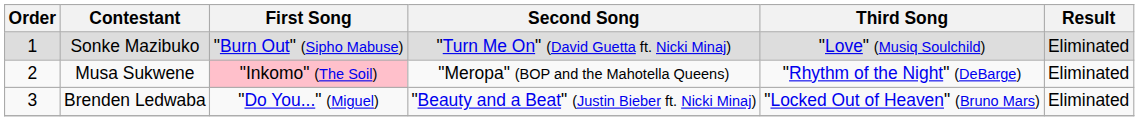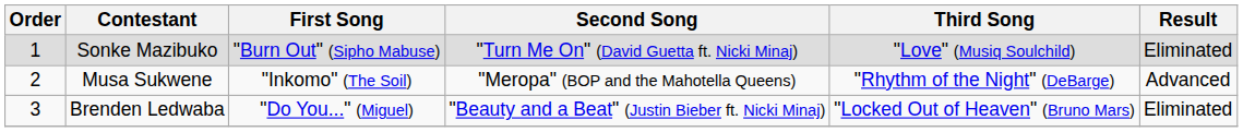Musa Sukwene | First Song: pink background -> no background
Musa Sukwene | Result: Eliminated -> Advanced
